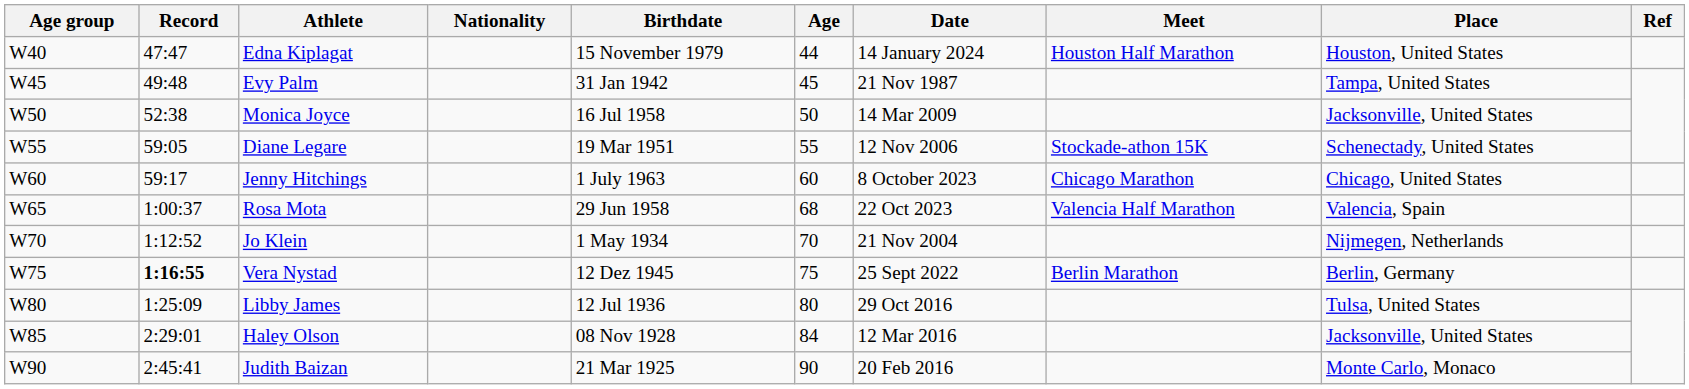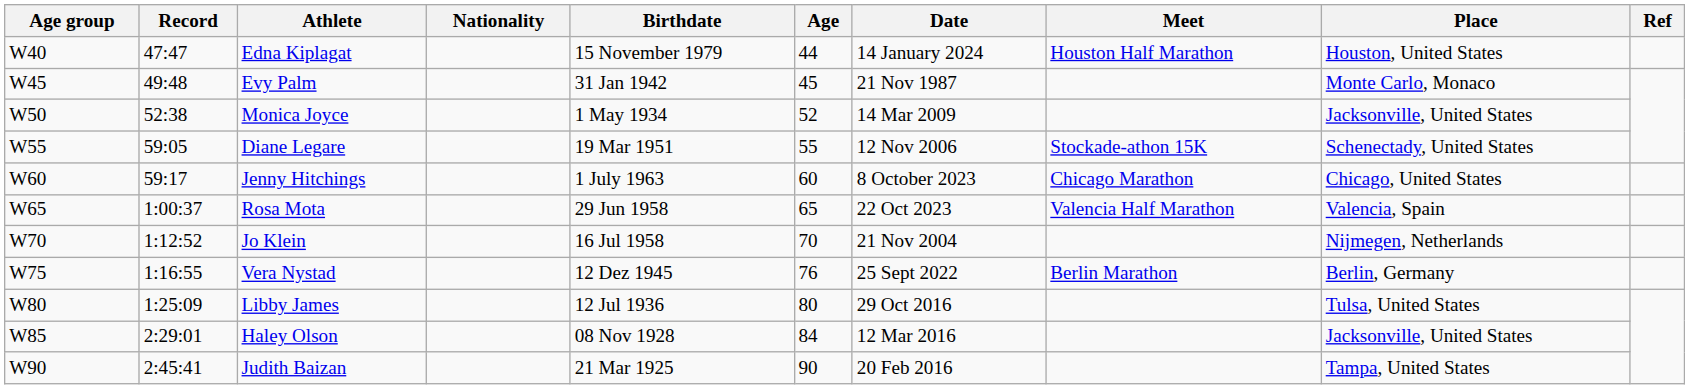Evy Palm | Place: Tampa, United States -> Monte Carlo, Monaco
Monica Joyce | Birthdate: 16 Jul 1958 -> 1 May 1934
Monica Joyce | Age: 50 -> 52
Rosa Mota | Age: 68 -> 65
Jo Klein | Birthdate: 1 May 1934 -> 16 Jul 1958
Vera Nystad | Record: bold -> normal
Vera Nystad | Age: 75 -> 76
Judith Baizan | Place: Monte Carlo, Monaco -> Tampa, United States
